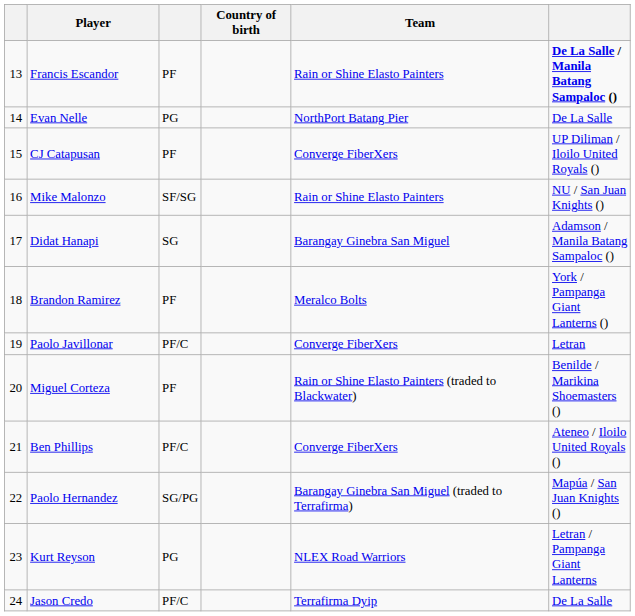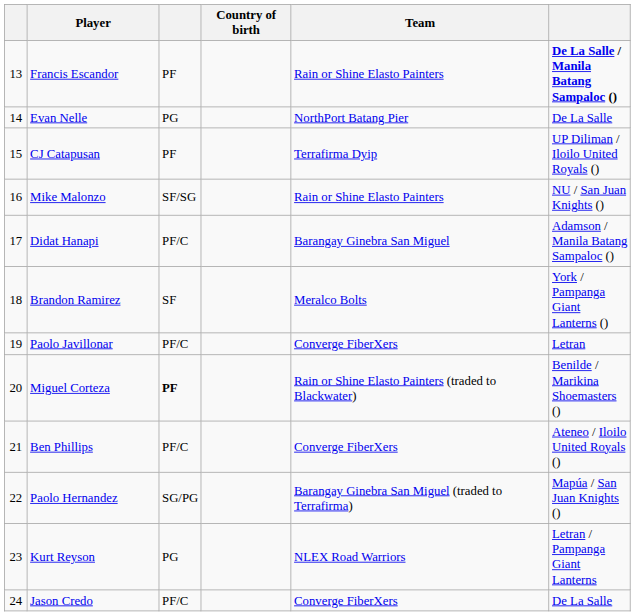CJ Catapusan | Team: Converge FiberXers -> Terrafirma Dyip
Didat Hanapi | column 3: SG -> PF/C
Brandon Ramirez | column 3: PF -> SF
Miguel Corteza | column 3: normal -> bold
Jason Credo | Team: Terrafirma Dyip -> Converge FiberXers
